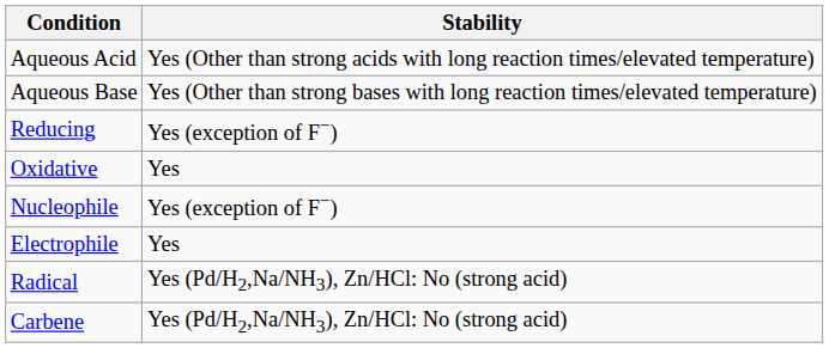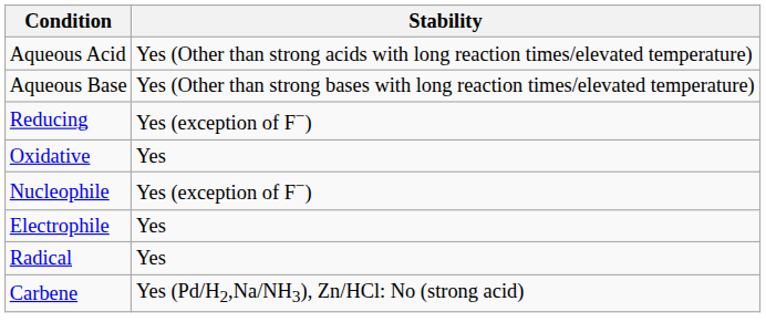Radical | Stability: Yes (Pd/H2,Na/NH3), Zn/HCl: No (strong acid) -> Yes
